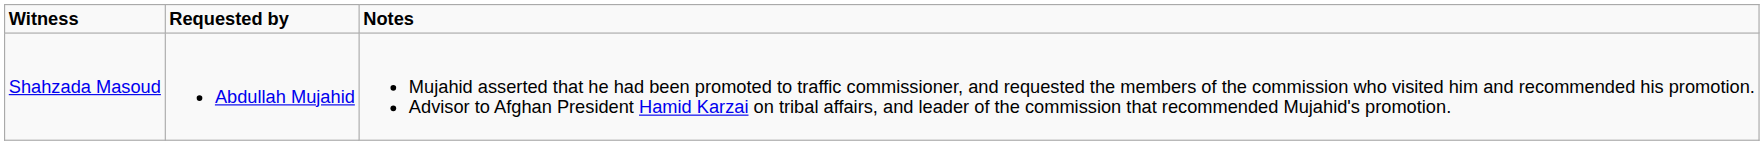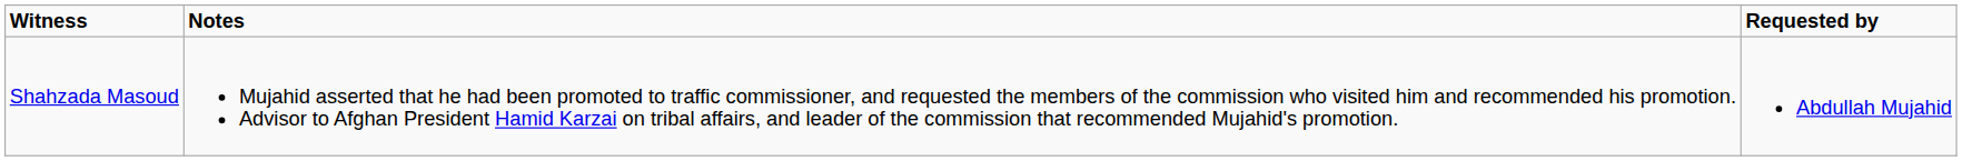columns swapped: Requested by <-> Notes
